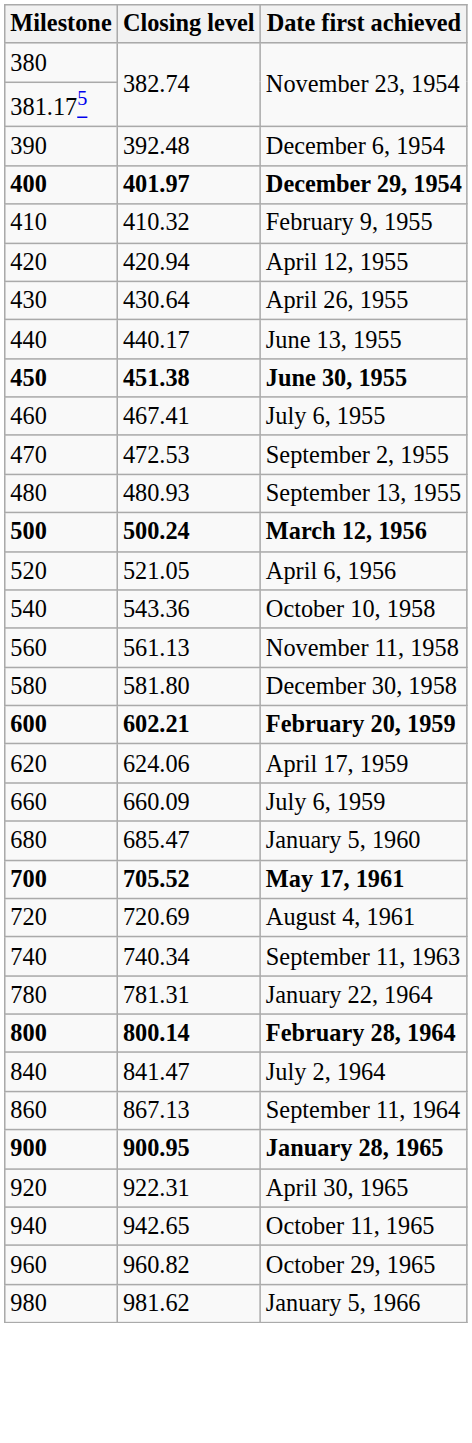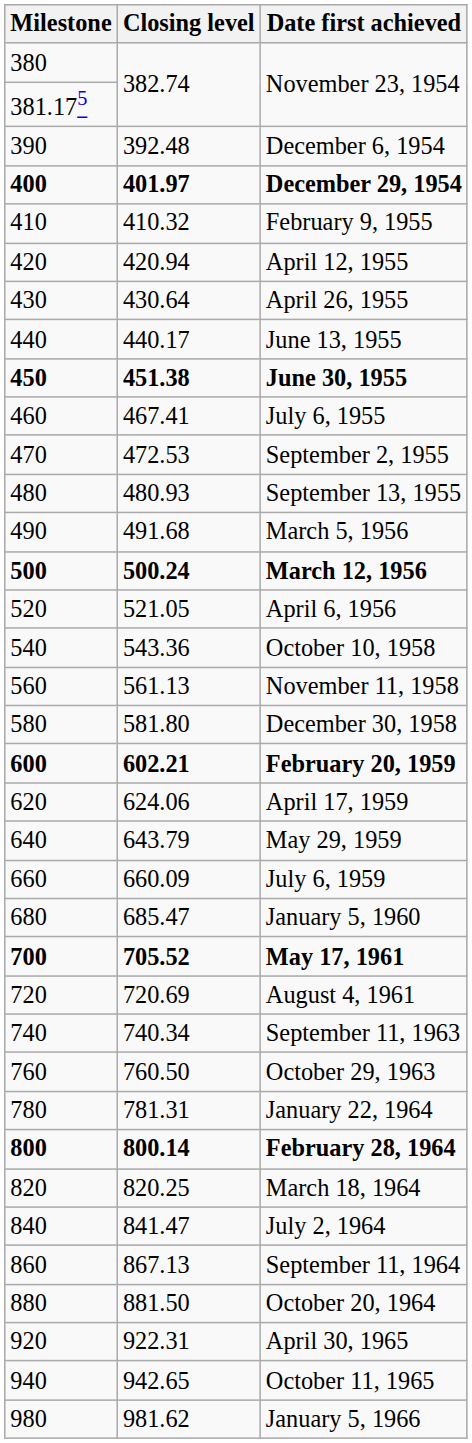+ row: 490 | 491.68 | March 5, 1956
+ row: 640 | 643.79 | May 29, 1959
+ row: 760 | 760.50 | October 29, 1963
+ row: 820 | 820.25 | March 18, 1964
+ row: 880 | 881.50 | October 20, 1964
- row: 900 | 900.95 | January 28, 1965
- row: 960 | 960.82 | October 29, 1965
